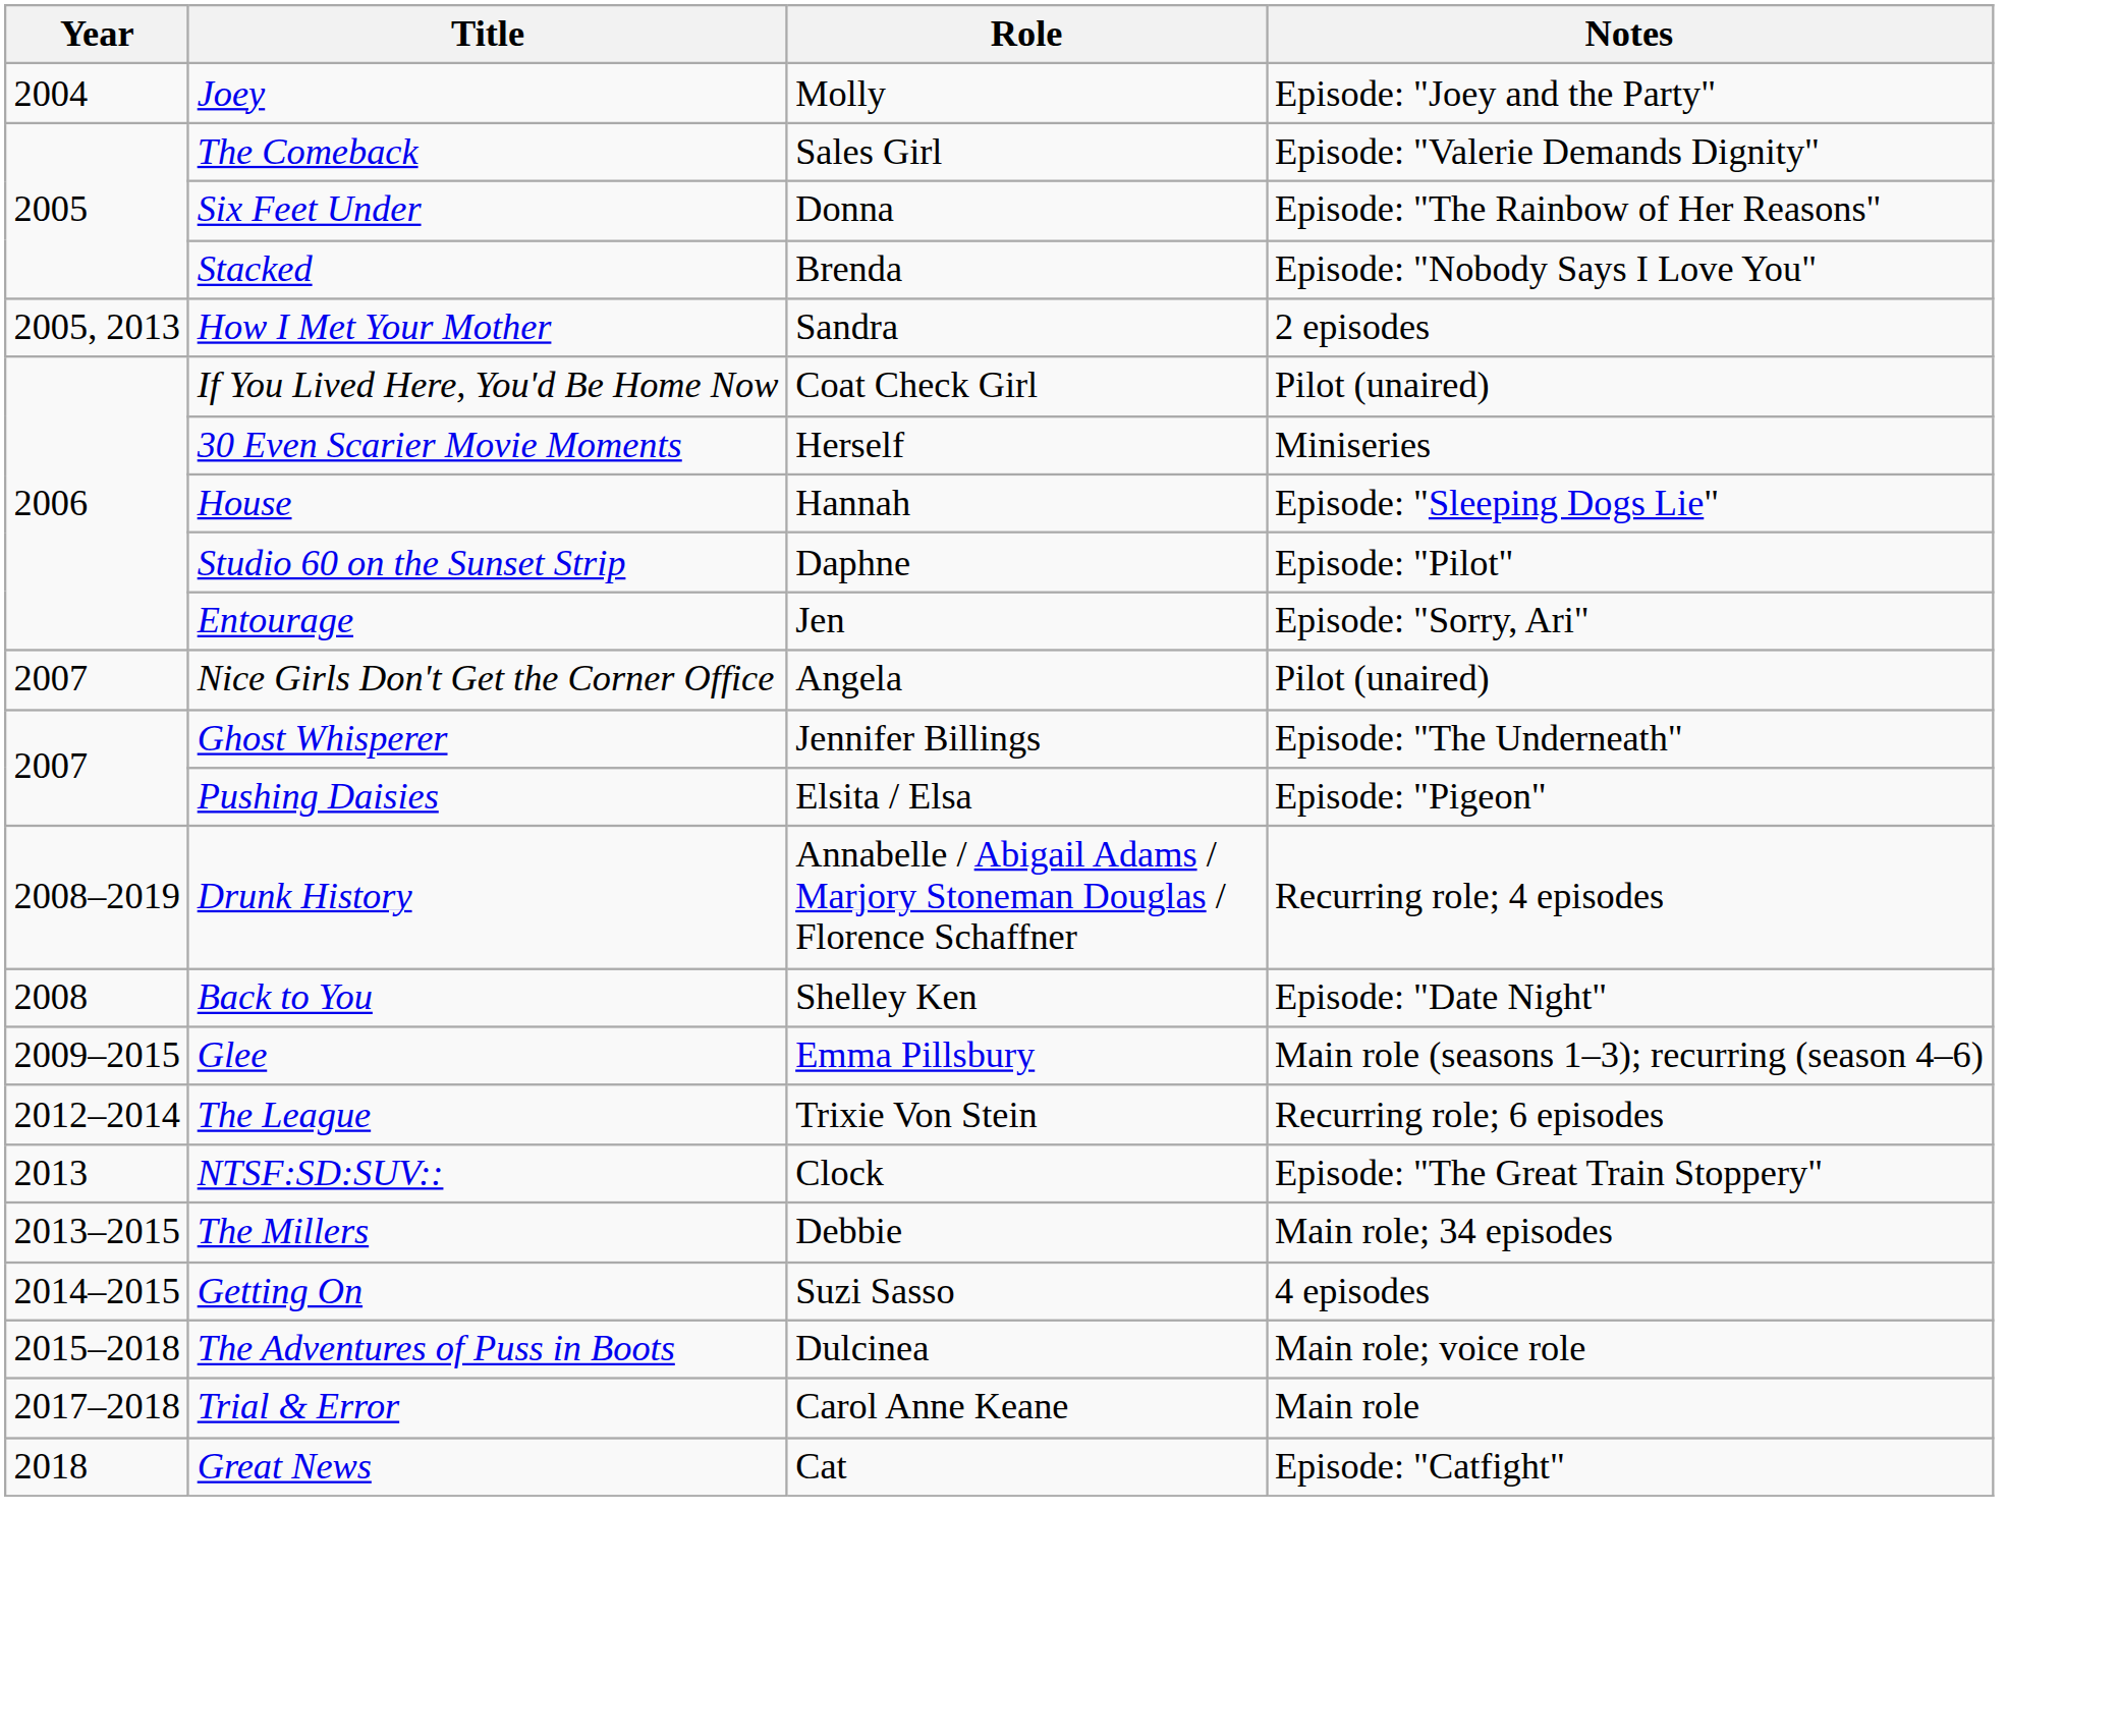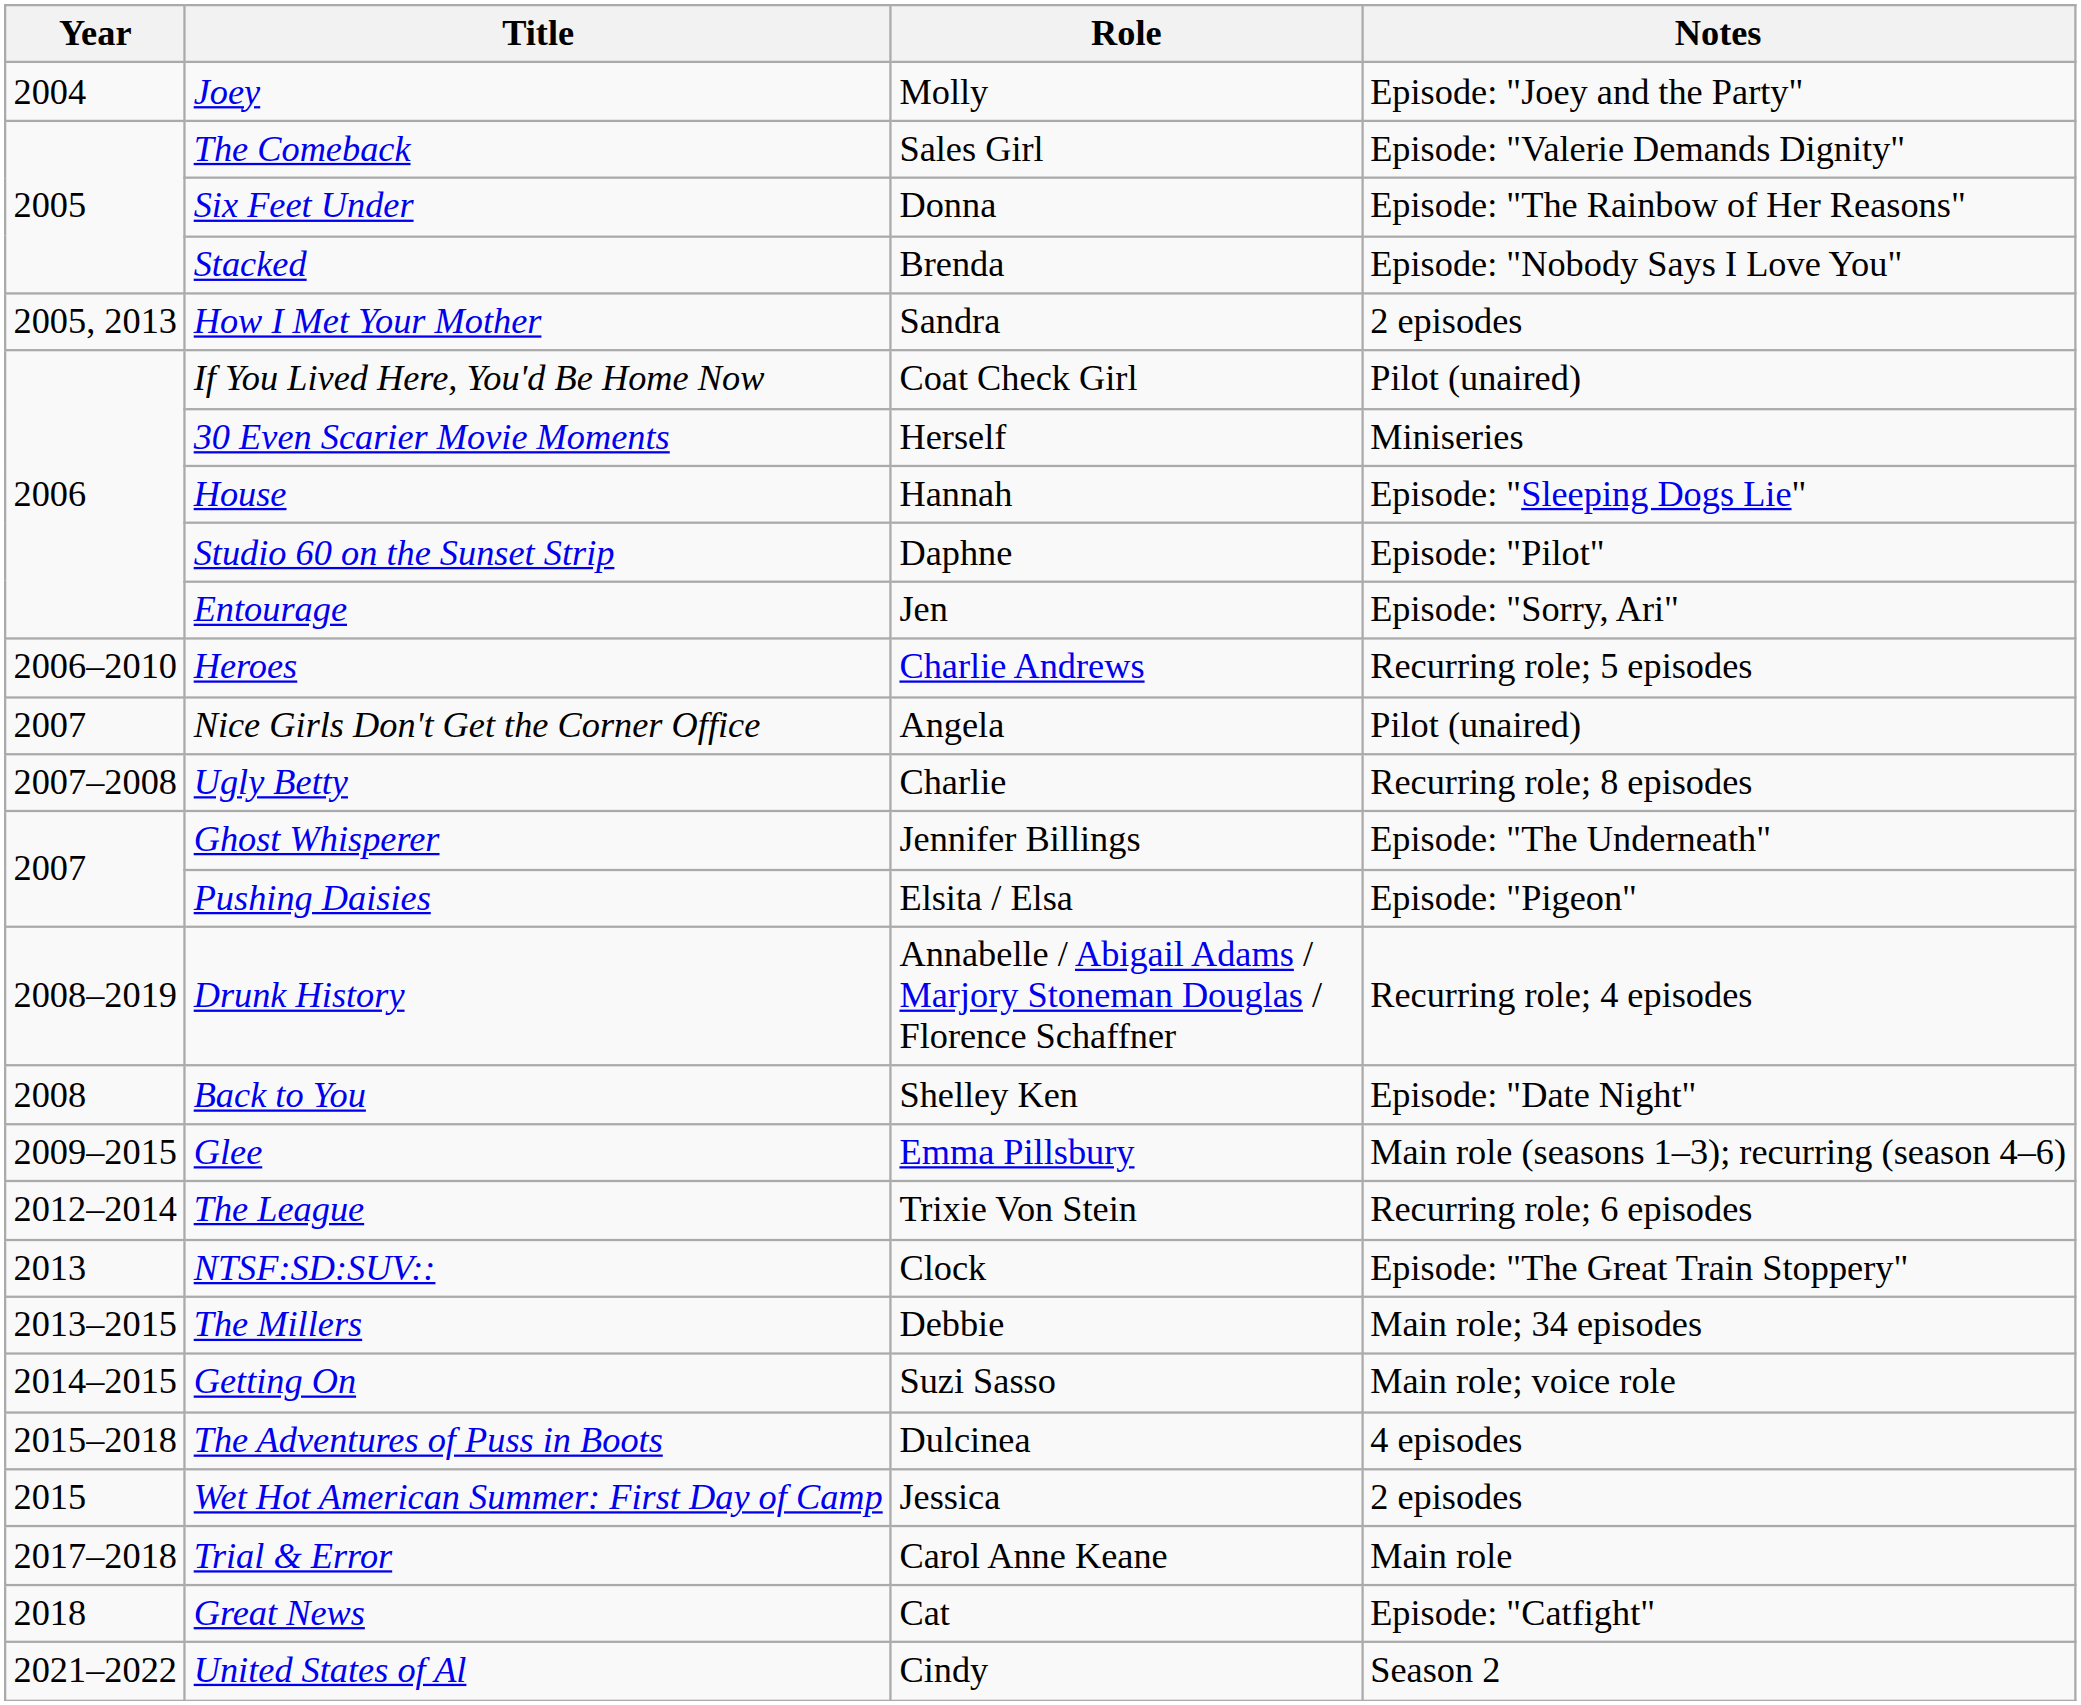+ row: 2006–2010 | Heroes | Charlie Andrews | Recurring role; 5 episodes
+ row: 2007–2008 | Ugly Betty | Charlie | Recurring role; 8 episodes
Getting On | Notes: 4 episodes -> Main role; voice role
The Adventures of Puss in Boots | Notes: Main role; voice role -> 4 episodes
+ row: 2015 | Wet Hot American Summer: First Day of Camp | Jessica | 2 episodes
+ row: 2021–2022 | United States of Al | Cindy | Season 2
